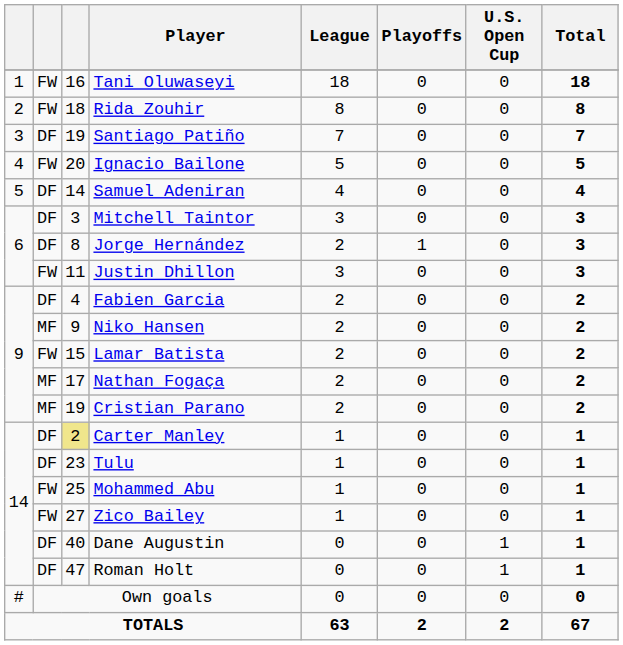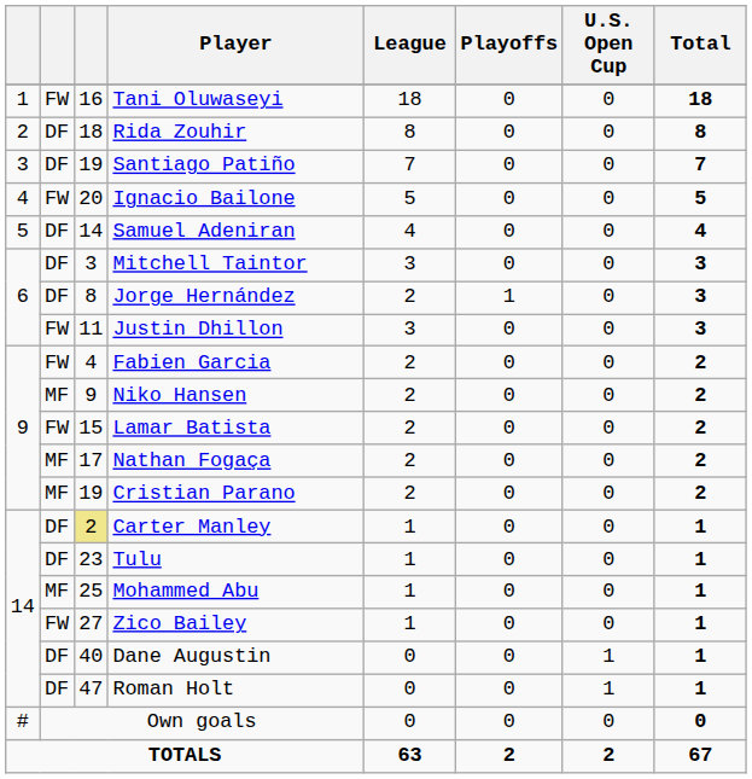Rida Zouhir | column 2: FW -> DF
Fabien Garcia | column 2: DF -> FW
Mohammed Abu | column 2: FW -> MF
